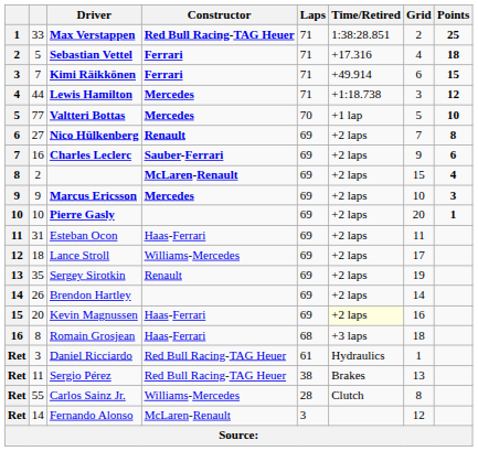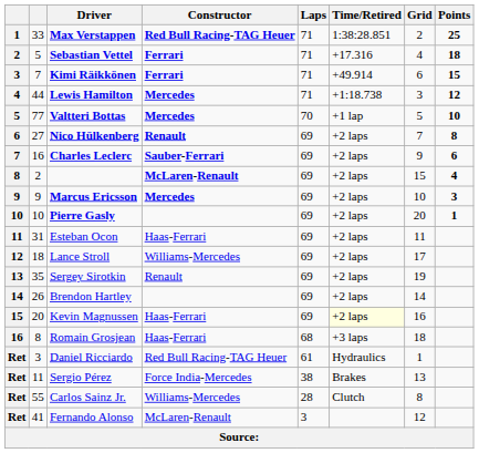Sergio Pérez | Constructor: Red Bull Racing-TAG Heuer -> Force India-Mercedes
Fernando Alonso | column 2: 14 -> 41
